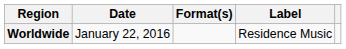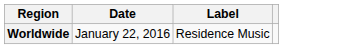- column: Format(s)
